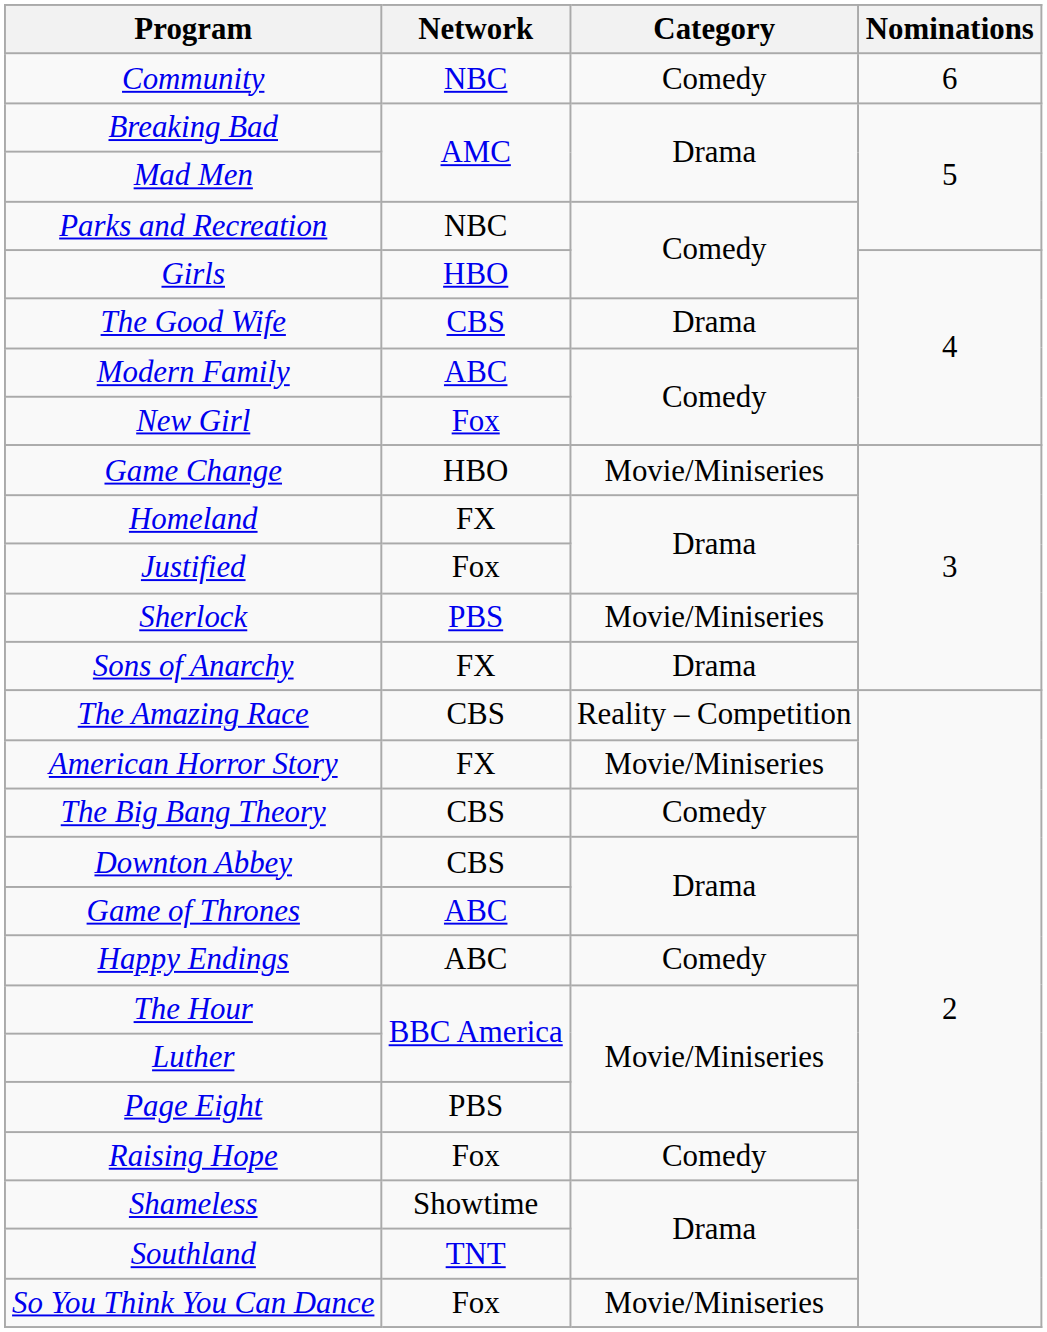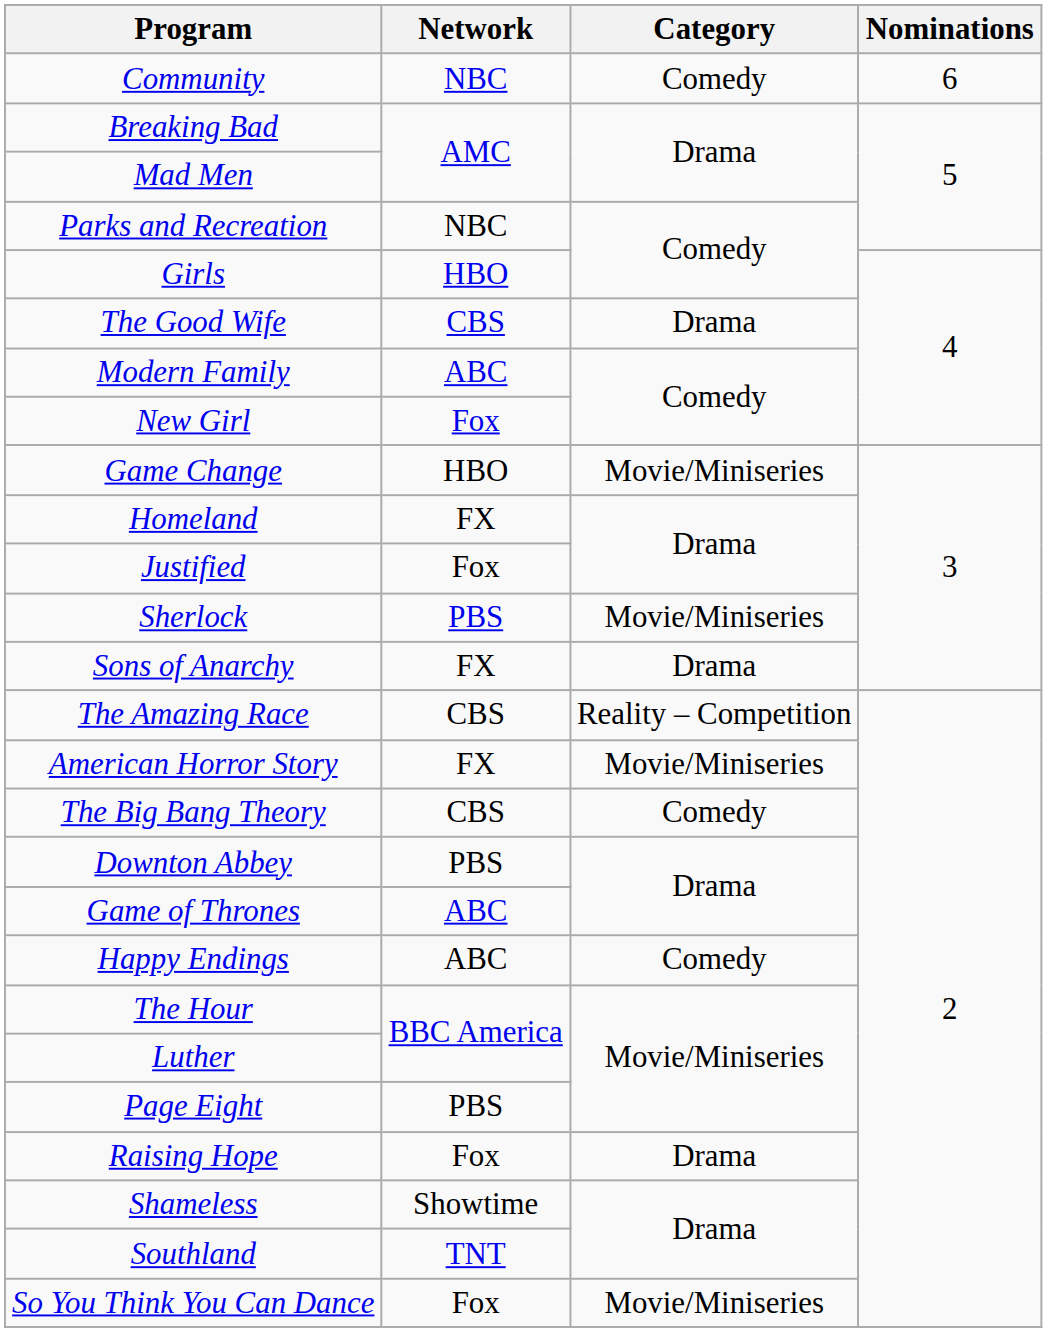Downton Abbey | Network: CBS -> PBS
Raising Hope | Category: Comedy -> Drama
